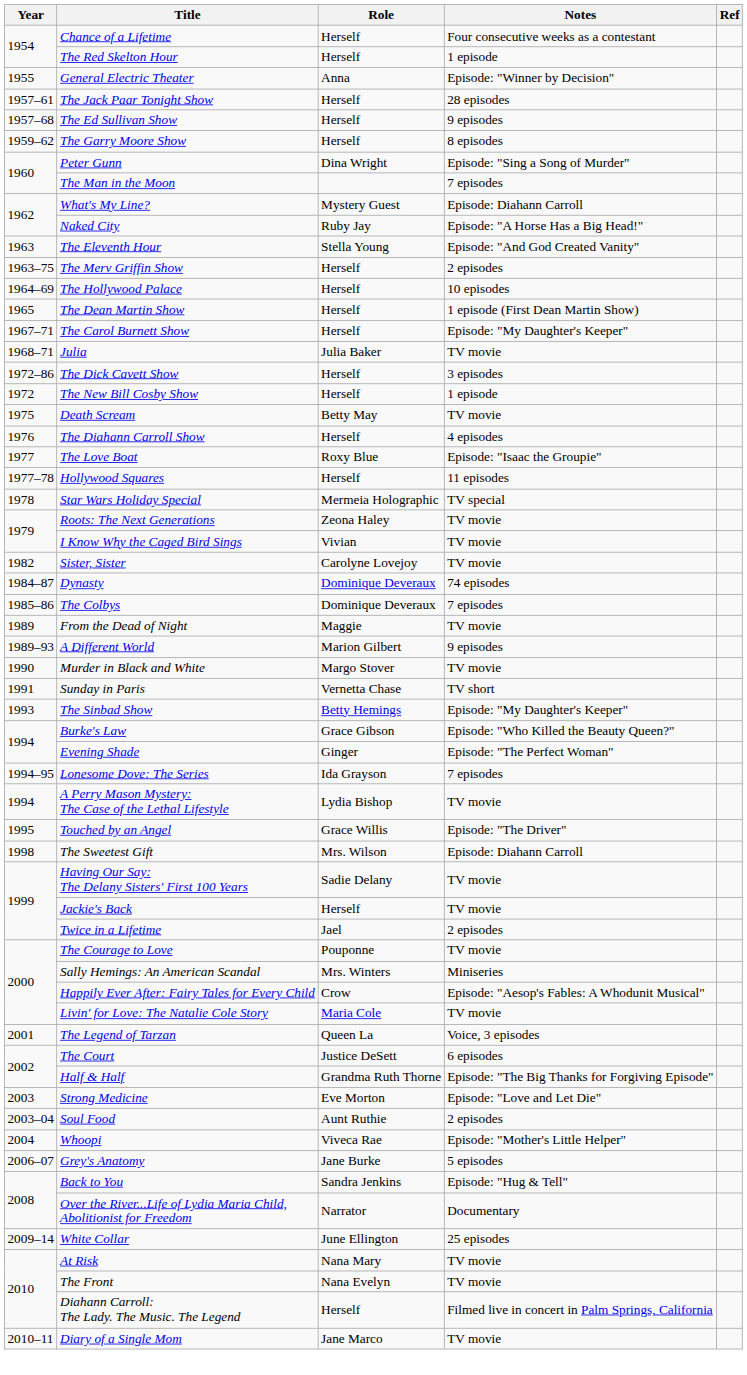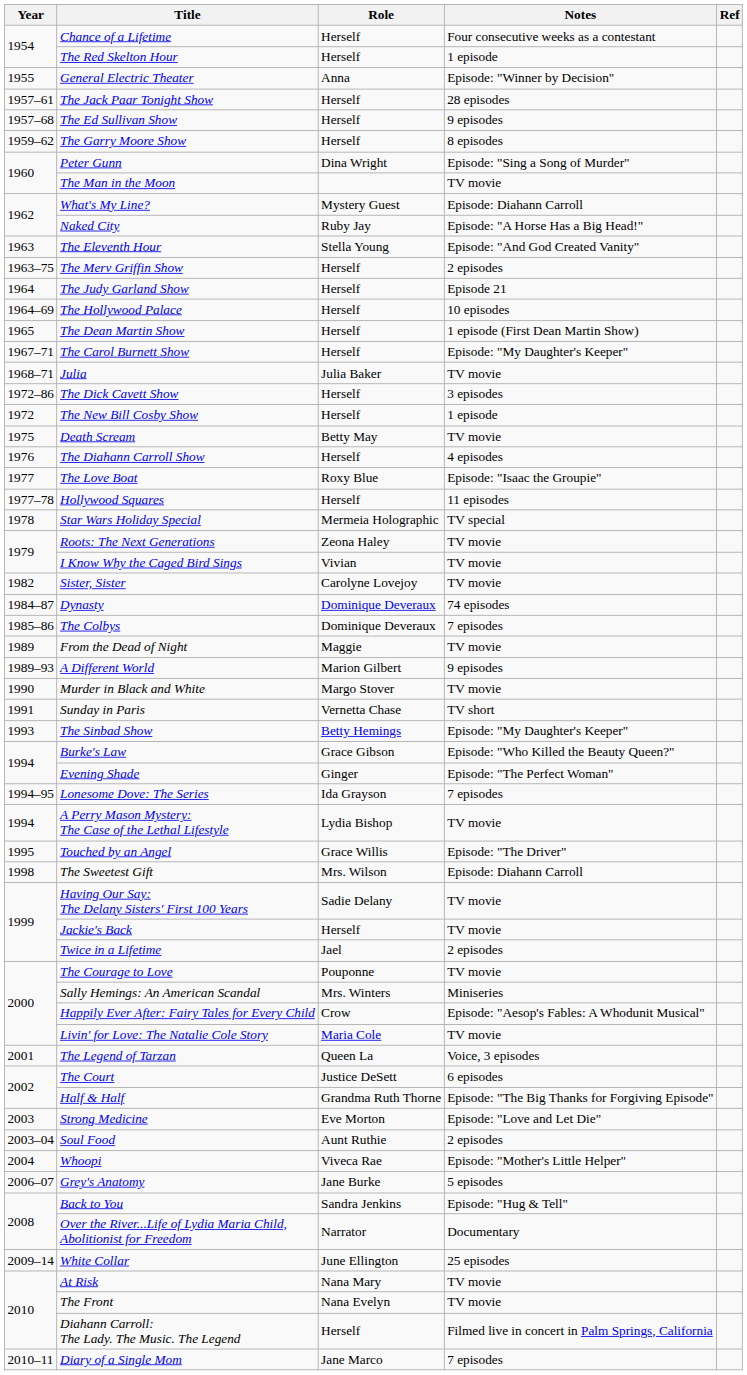The Man in the Moon | Notes: 7 episodes -> TV movie
+ row: 1964 | The Judy Garland Show | Herself | Episode 21
Diary of a Single Mom | Notes: TV movie -> 7 episodes
